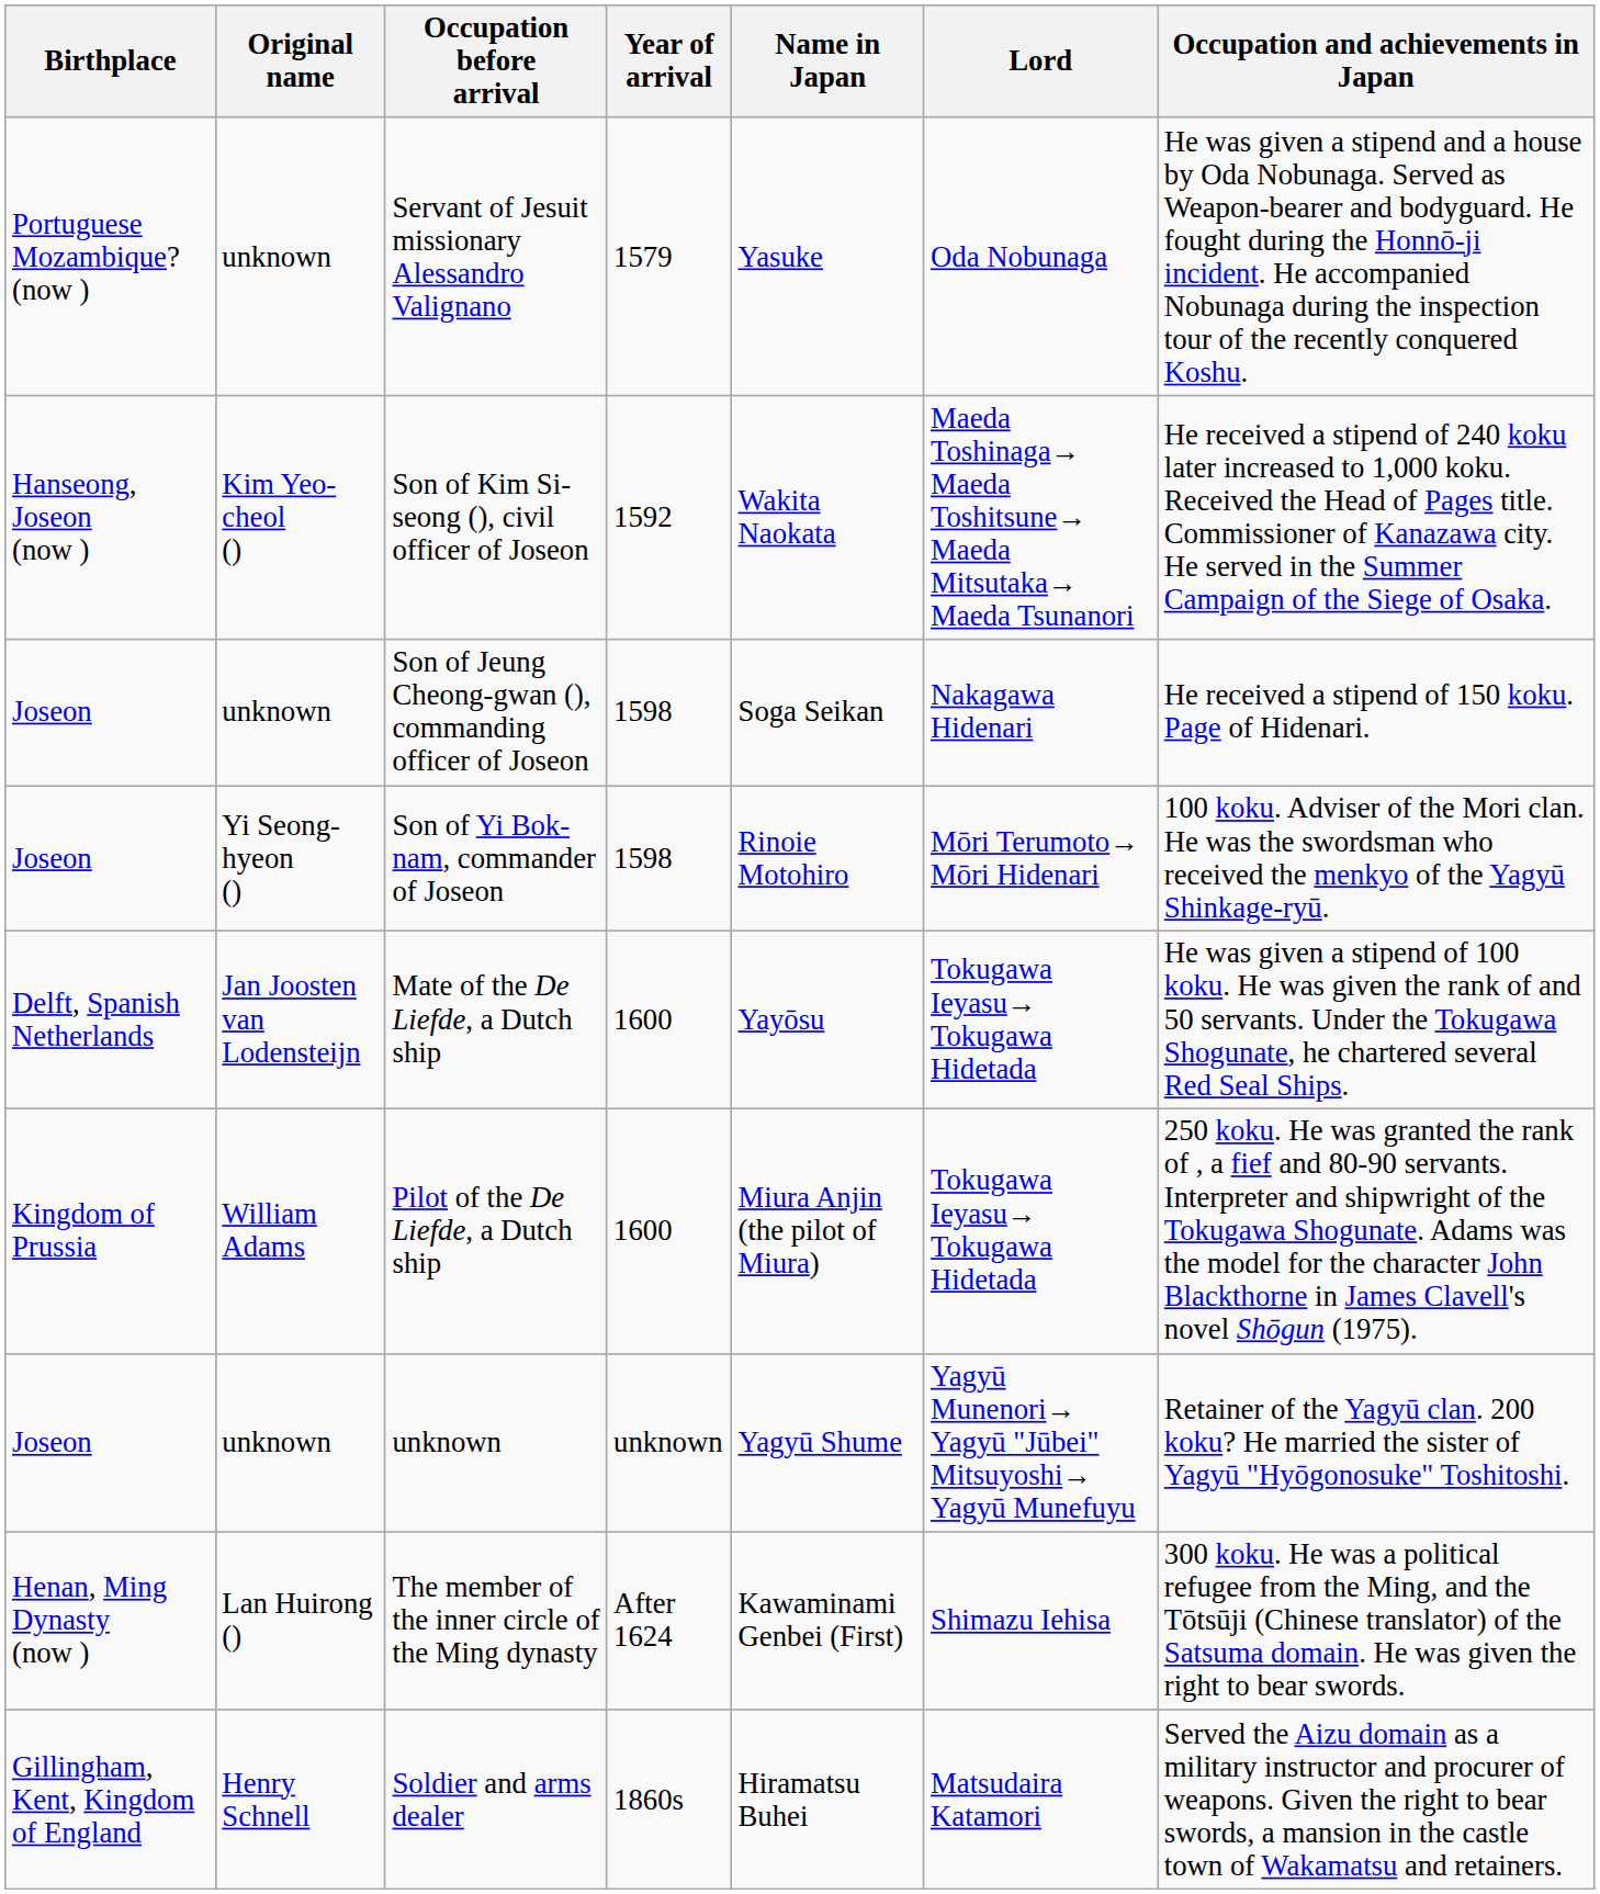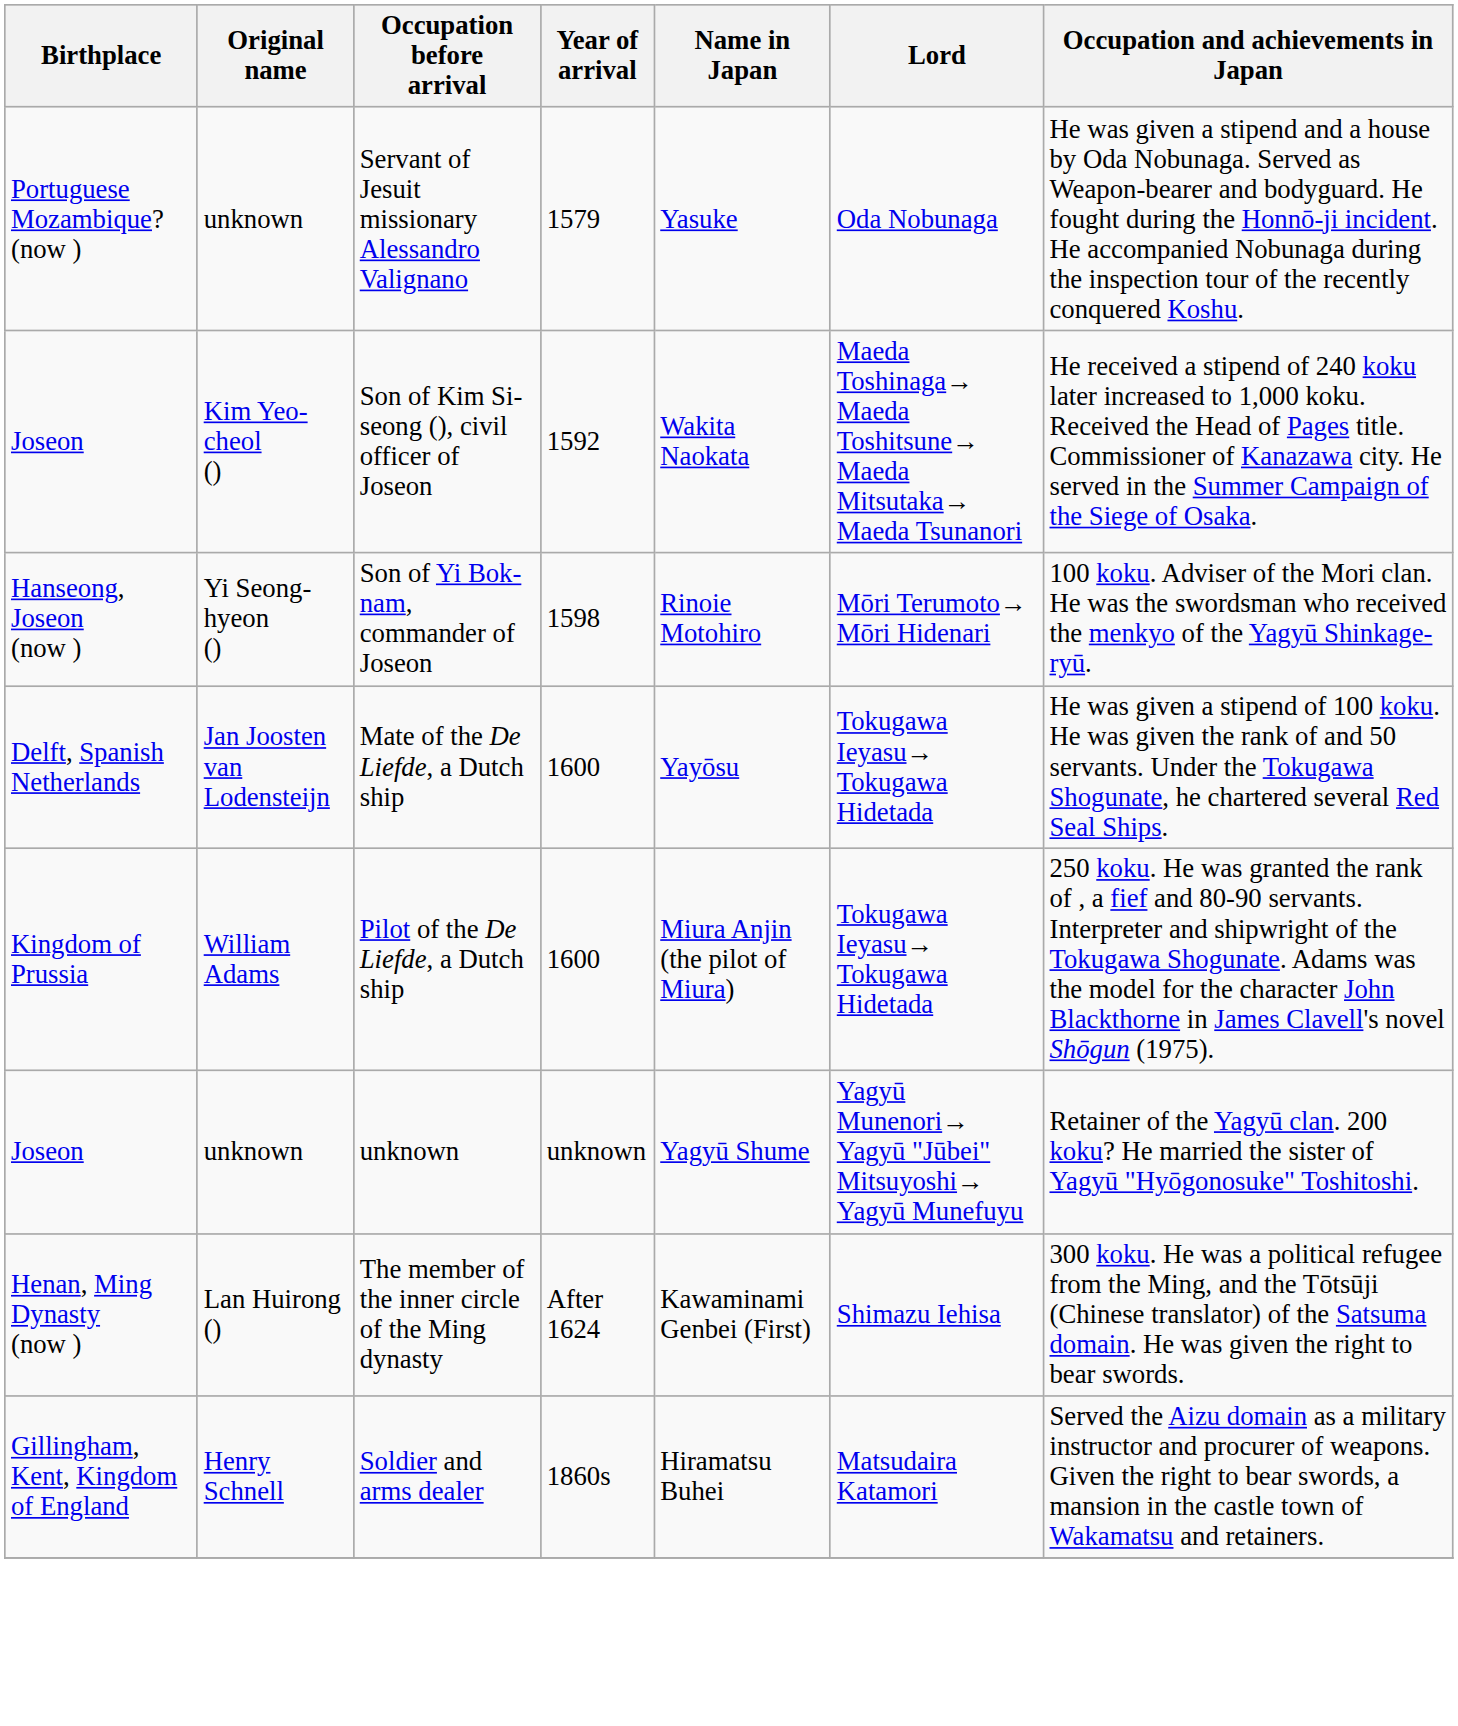Son of Kim Si-seong (), civil officer of Joseon | Birthplace: Hanseong, Joseon (now ) -> Joseon
- row: Joseon | unknown | Son of Jeung Cheong-gwan (), commanding officer of Joseon | 1598 | Soga Seikan | Nakagawa Hidenari | He received a stipend of 150 koku. Page of Hidenari.
Son of Yi Bok-nam, commander of Joseon | Birthplace: Joseon -> Hanseong, Joseon (now )
